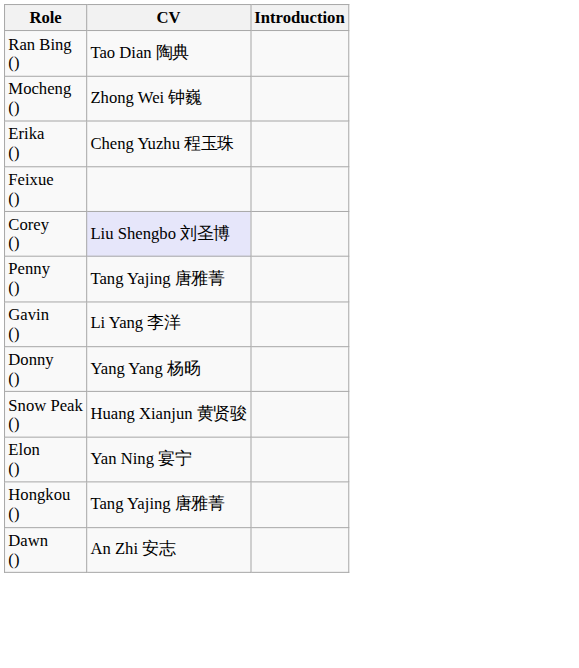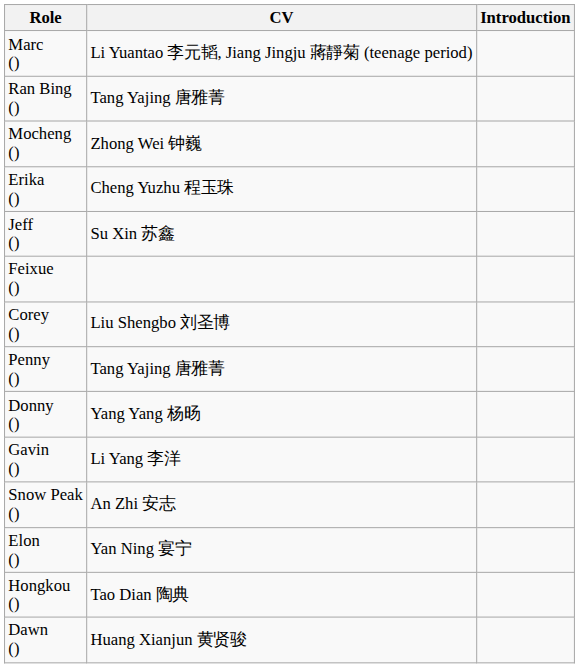+ row: Marc () | Li Yuantao 李元韬, Jiang Jingju 蔣靜菊 (teenage period)
Ran Bing () | CV: Tao Dian 陶典 -> Tang Yajing 唐雅菁
+ row: Jeff () | Su Xin 苏鑫
Corey () | CV: lavender background -> no background
rows swapped: Donny () <-> Gavin ()
Snow Peak () | CV: Huang Xianjun 黄贤骏 -> An Zhi 安志
Hongkou () | CV: Tang Yajing 唐雅菁 -> Tao Dian 陶典
Dawn () | CV: An Zhi 安志 -> Huang Xianjun 黄贤骏
